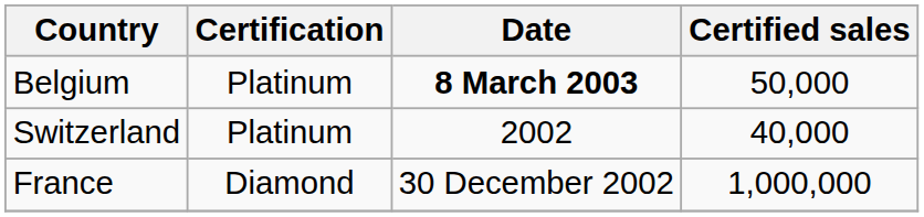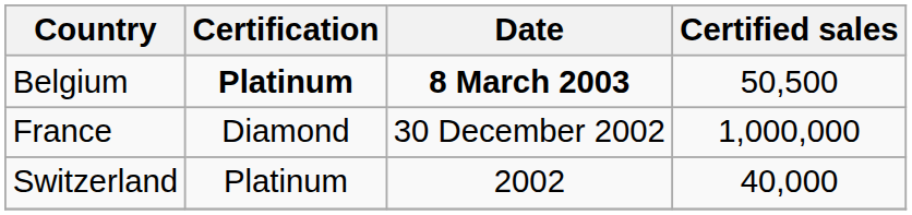Belgium | Certification: normal -> bold
Belgium | Certified sales: 50,000 -> 50,500
rows swapped: France <-> Switzerland
